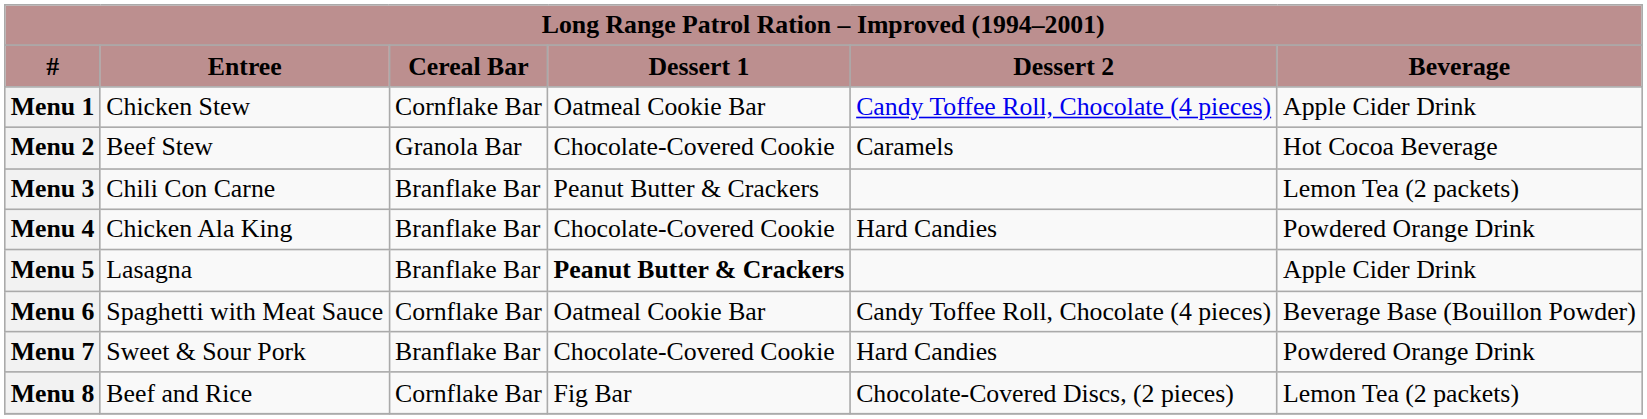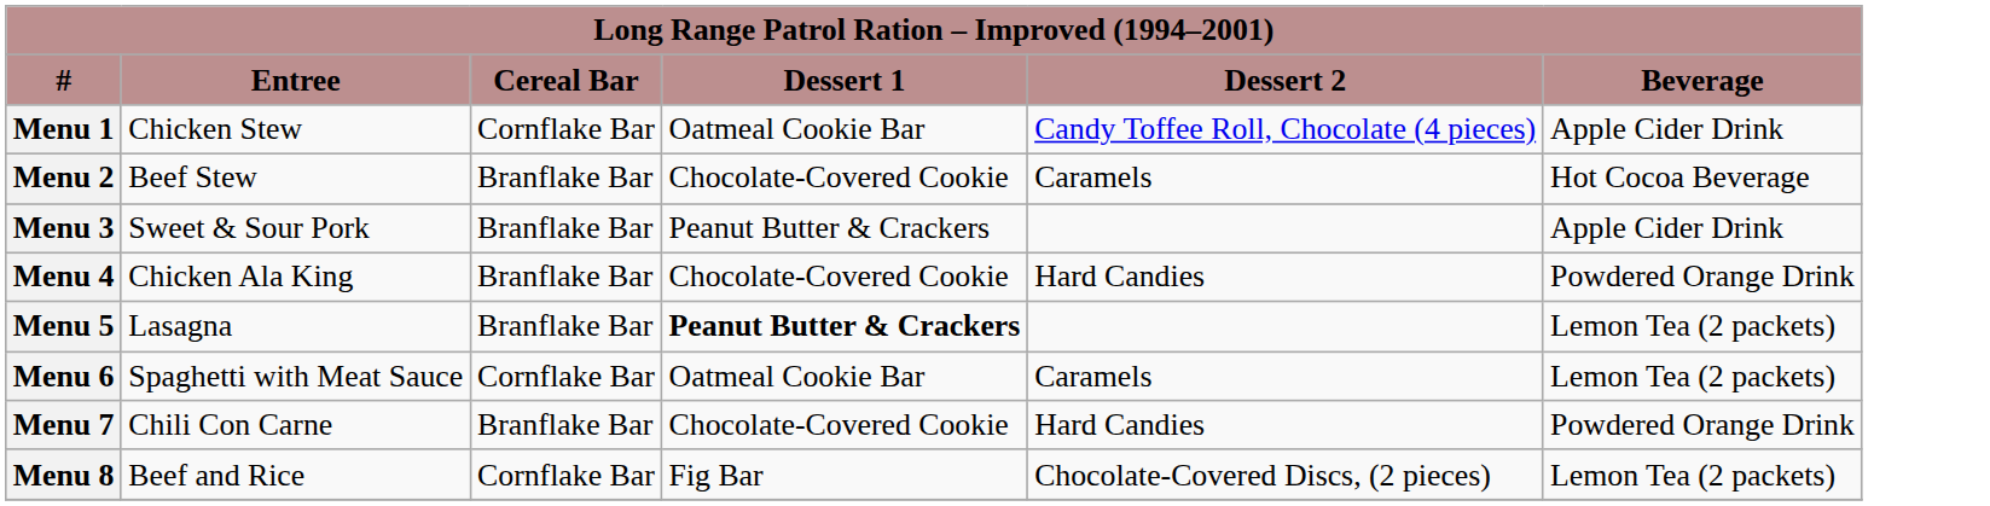Menu 2 | Cereal Bar: Granola Bar -> Branflake Bar
Menu 3 | Entree: Chili Con Carne -> Sweet & Sour Pork
Menu 3 | Beverage: Lemon Tea (2 packets) -> Apple Cider Drink
Menu 5 | Beverage: Apple Cider Drink -> Lemon Tea (2 packets)
Menu 6 | Dessert 2: Candy Toffee Roll, Chocolate (4 pieces) -> Caramels
Menu 6 | Beverage: Beverage Base (Bouillon Powder) -> Lemon Tea (2 packets)
Menu 7 | Entree: Sweet & Sour Pork -> Chili Con Carne
